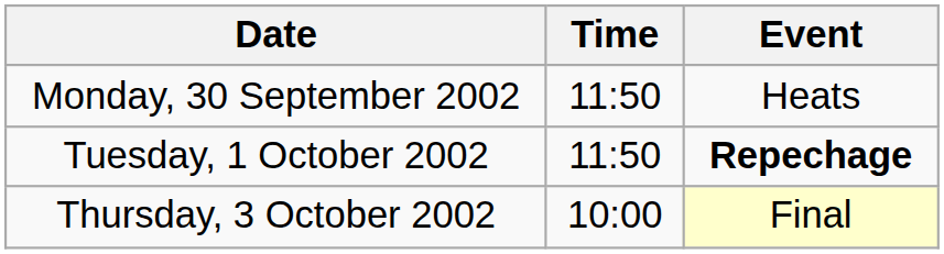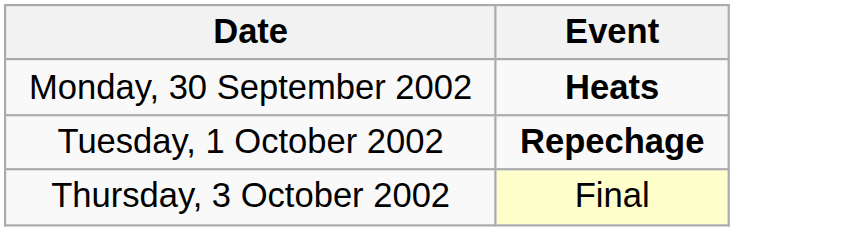- column: Time | 11:50 | 11:50 | 10:00
Monday, 30 September 2002 | Event: normal -> bold
